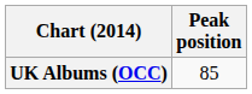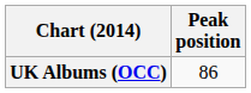UK Albums (OCC) | Peak position: 85 -> 86
